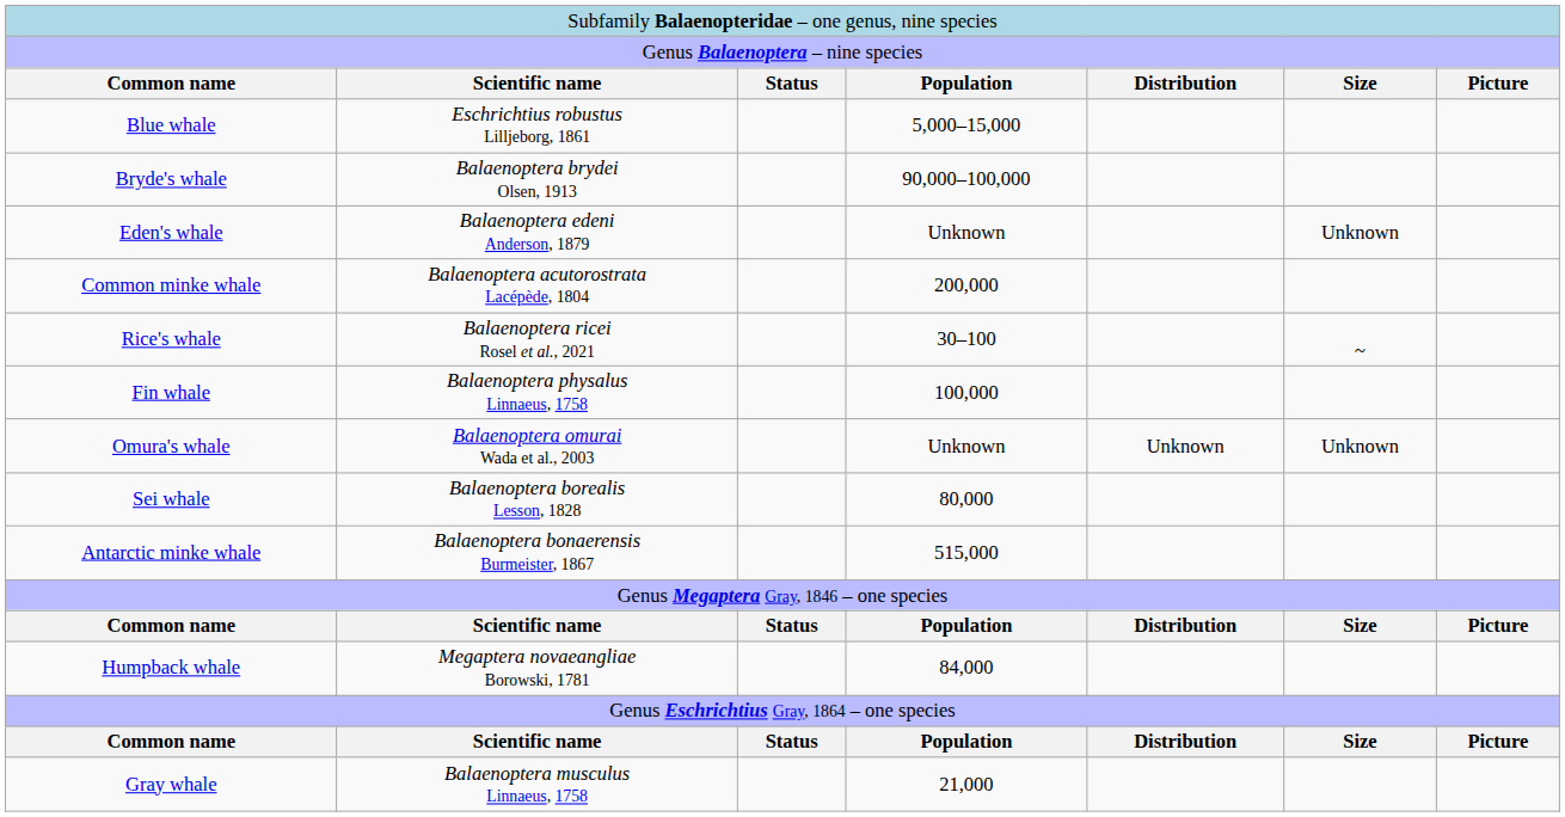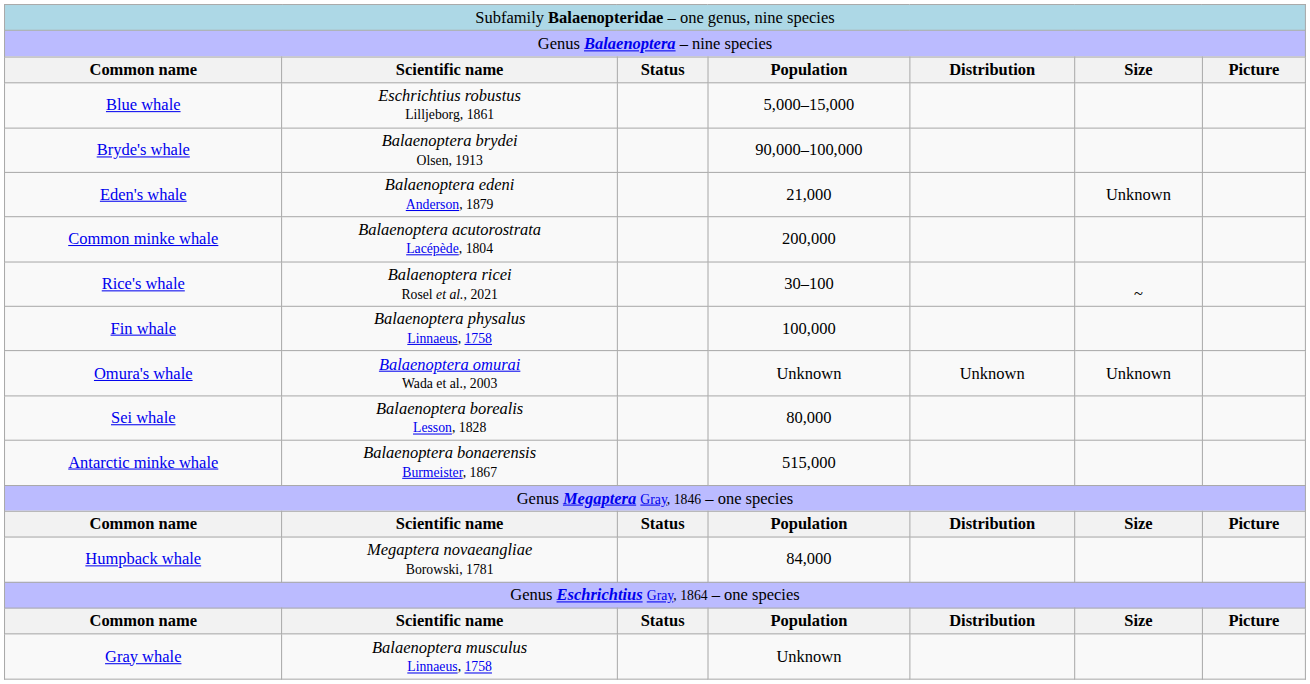Eden's whale | column 4: Unknown -> 21,000
Gray whale | column 4: 21,000 -> Unknown
